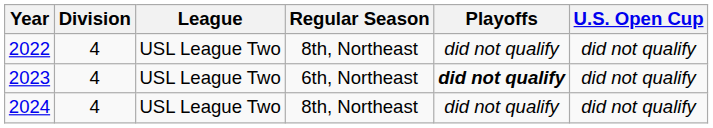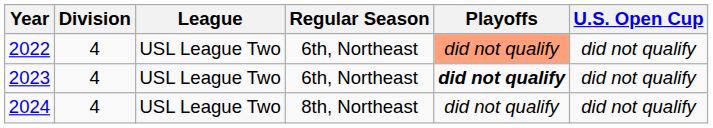2022 | Regular Season: 8th, Northeast -> 6th, Northeast
2022 | Playoffs: no background -> lightsalmon background
